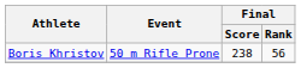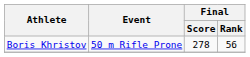Boris Khristov | Final / Score: 238 -> 278
